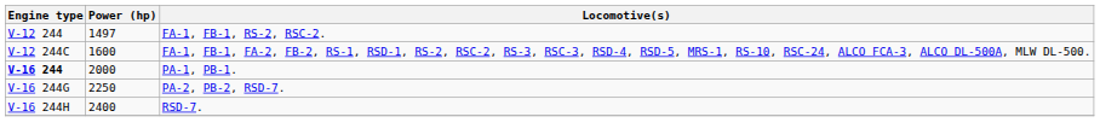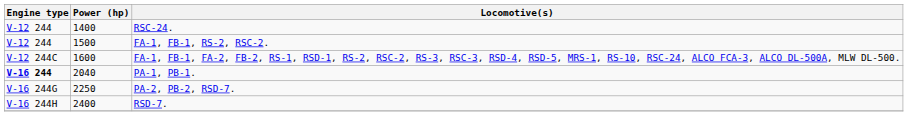+ row: V-12 244 | 1400 | RSC-24.
FA-1, FB-1, RS-2, RSC-2. | Power (hp): 1497 -> 1500
PA-1, PB-1. | Power (hp): 2000 -> 2040
